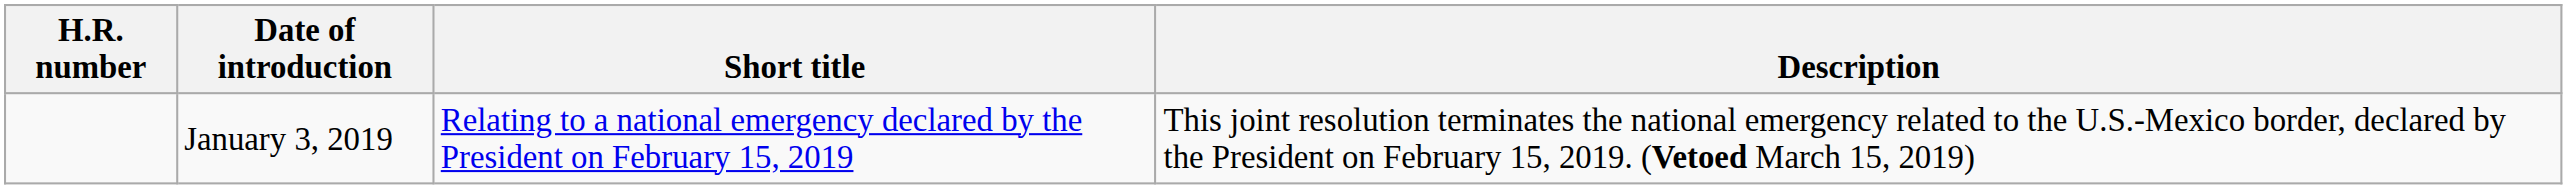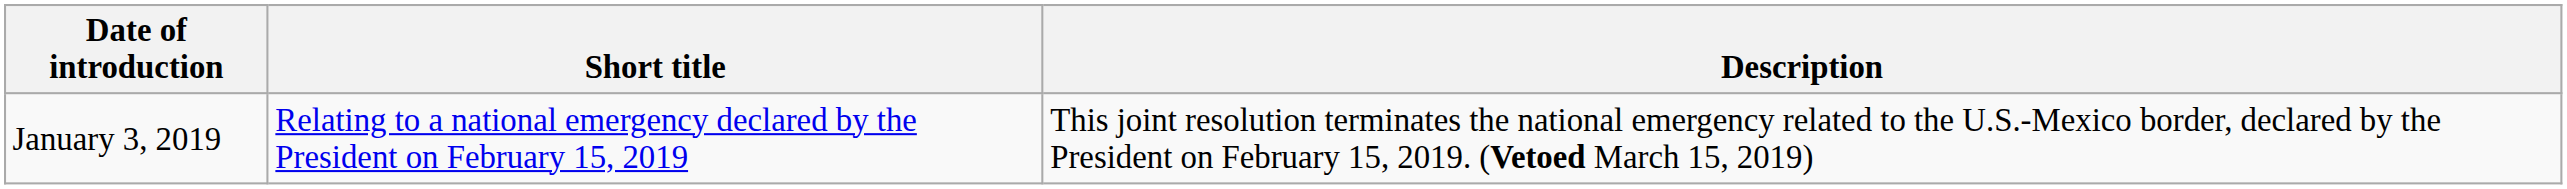- column: H.R. number
